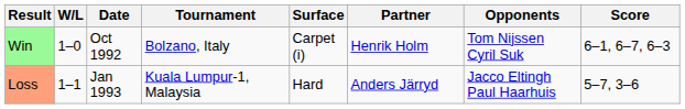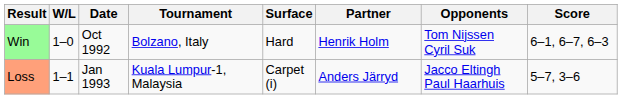Win | Surface: Carpet (i) -> Hard
Loss | Surface: Hard -> Carpet (i)
